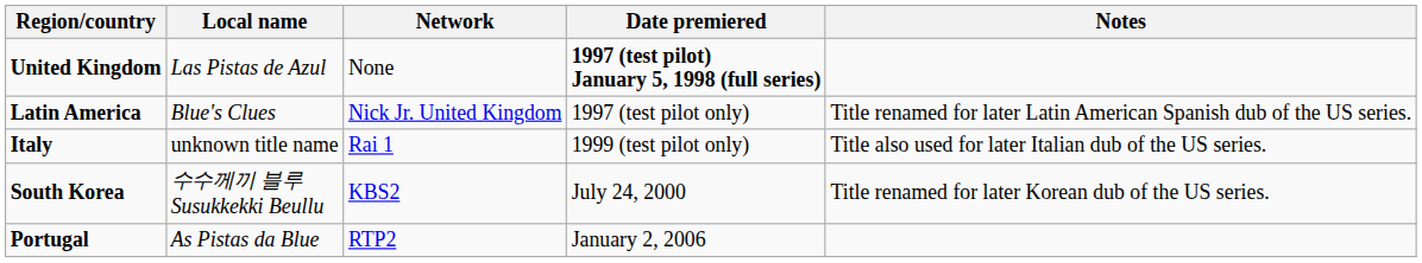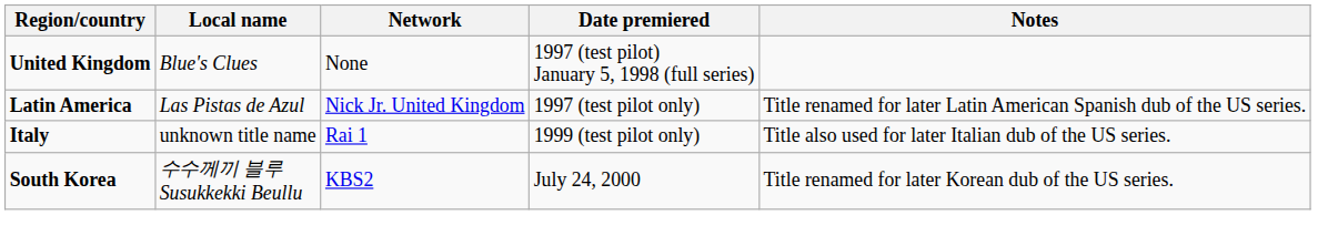United Kingdom | Local name: Las Pistas de Azul -> Blue's Clues
United Kingdom | Date premiered: bold -> normal
Latin America | Local name: Blue's Clues -> Las Pistas de Azul
- row: Portugal | As Pistas da Blue | RTP2 | January 2, 2006
